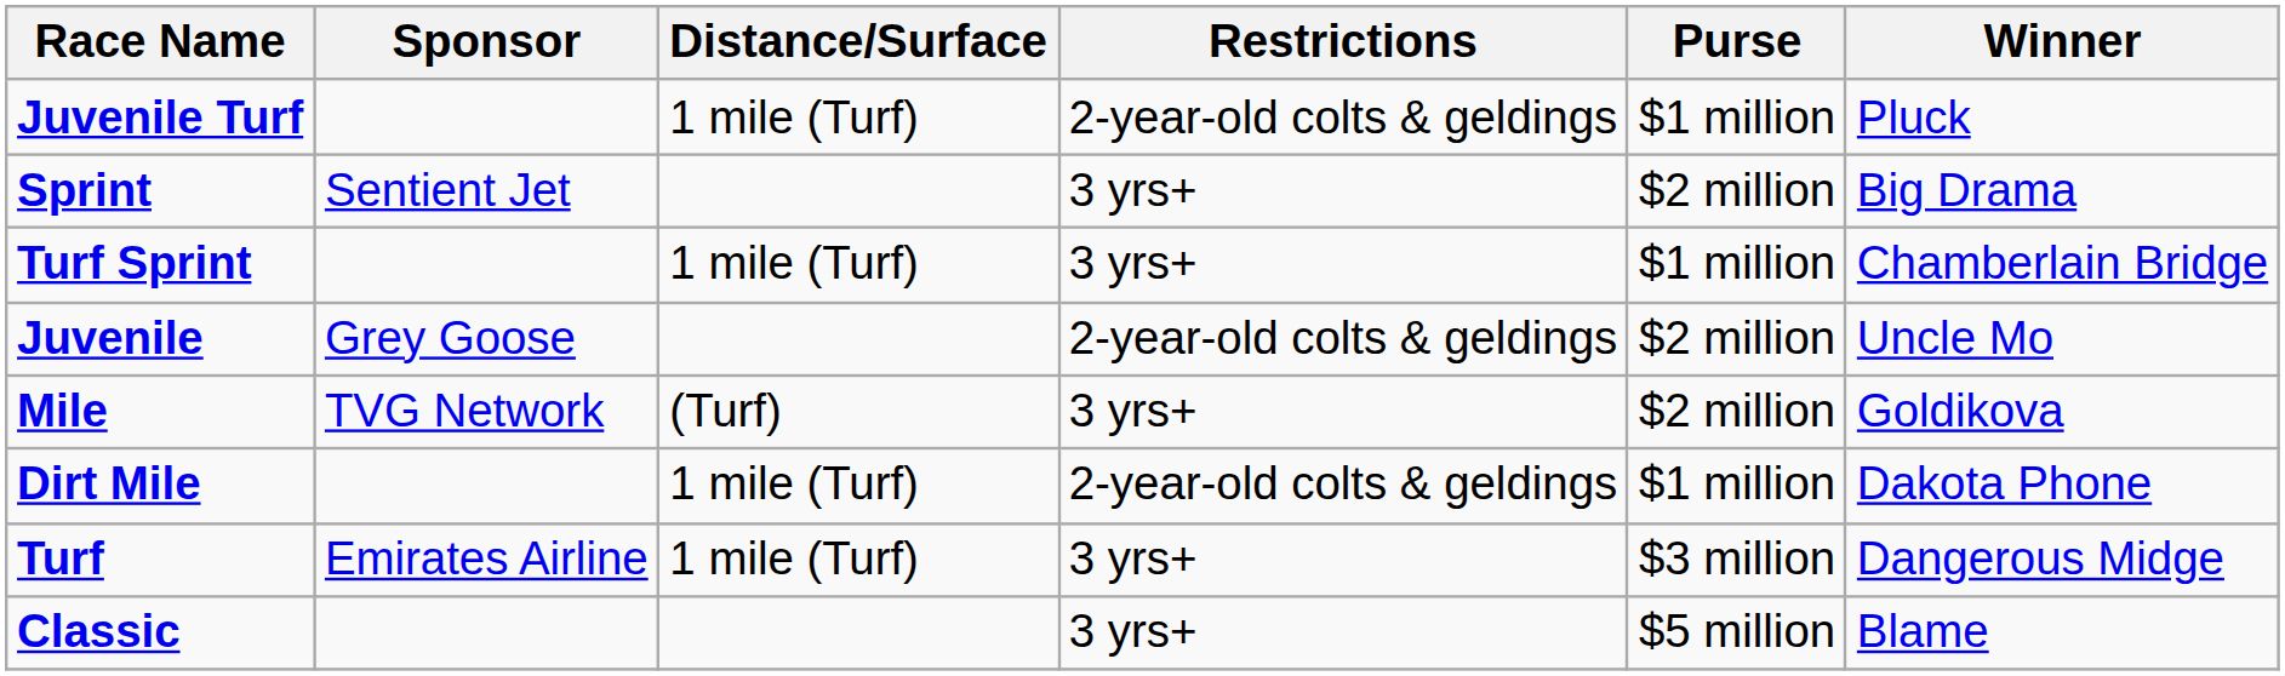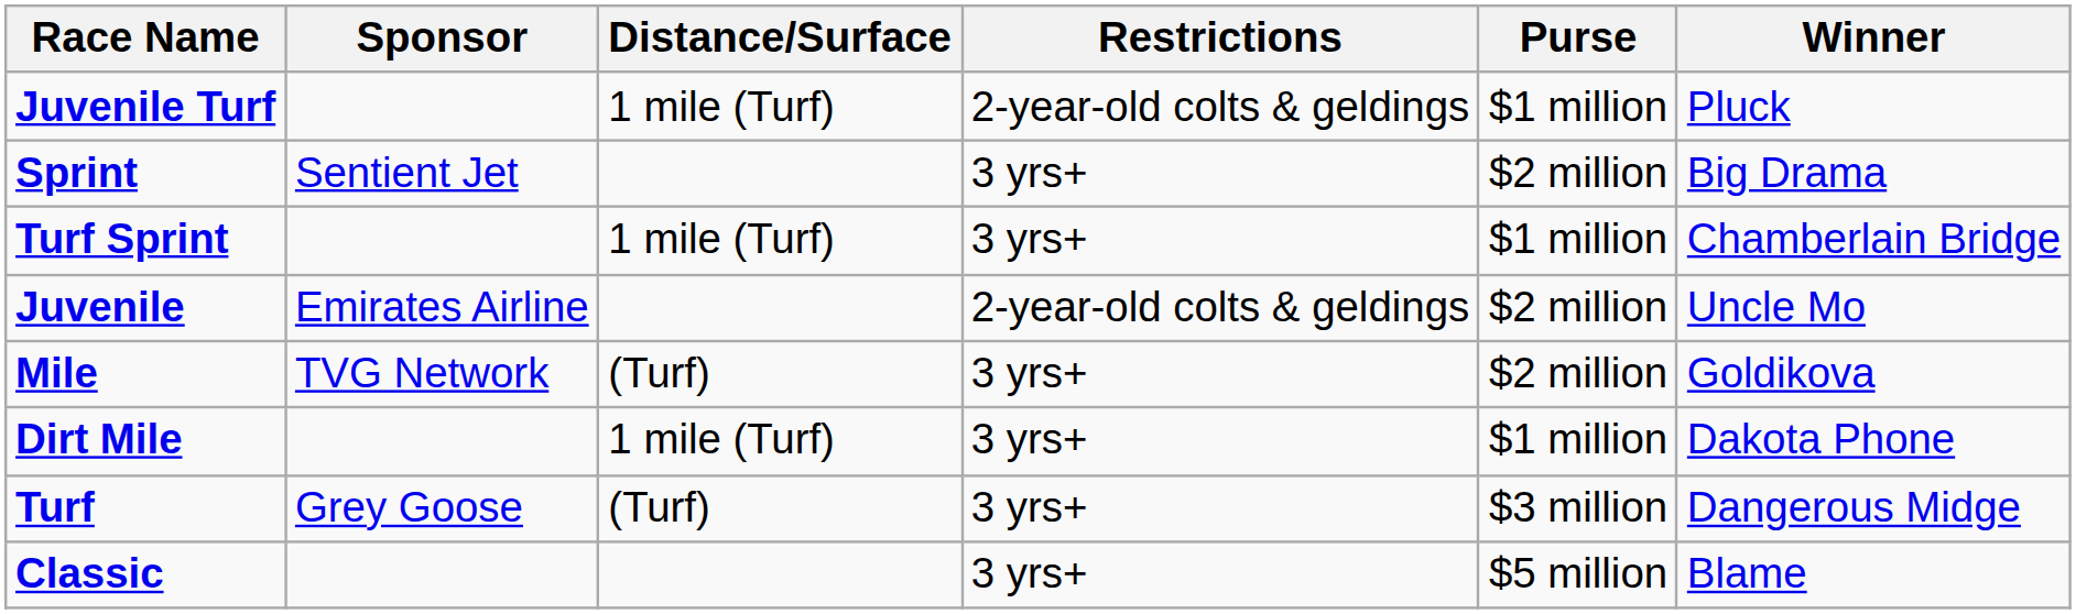Juvenile | Sponsor: Grey Goose -> Emirates Airline
Dirt Mile | Restrictions: 2-year-old colts & geldings -> 3 yrs+
Turf | Sponsor: Emirates Airline -> Grey Goose
Turf | Distance/Surface: 1 mile (Turf) -> (Turf)
